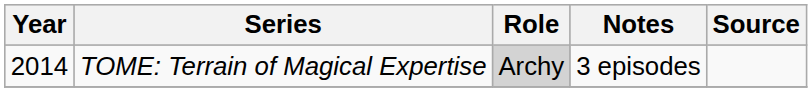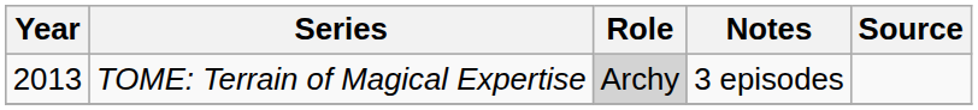TOME: Terrain of Magical Expertise | Year: 2014 -> 2013
